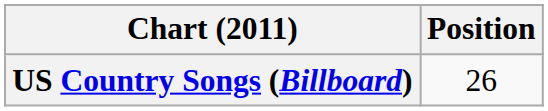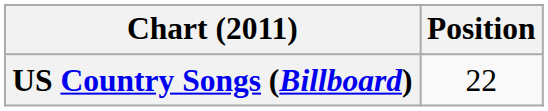US Country Songs (Billboard) | Position: 26 -> 22
